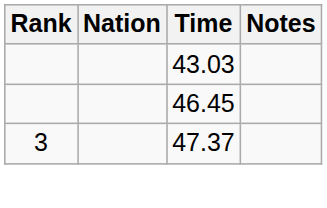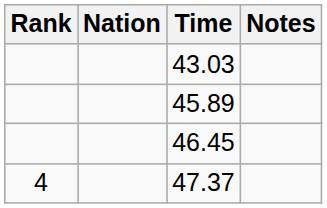+ row: 45.89
47.37 | Rank: 3 -> 4
